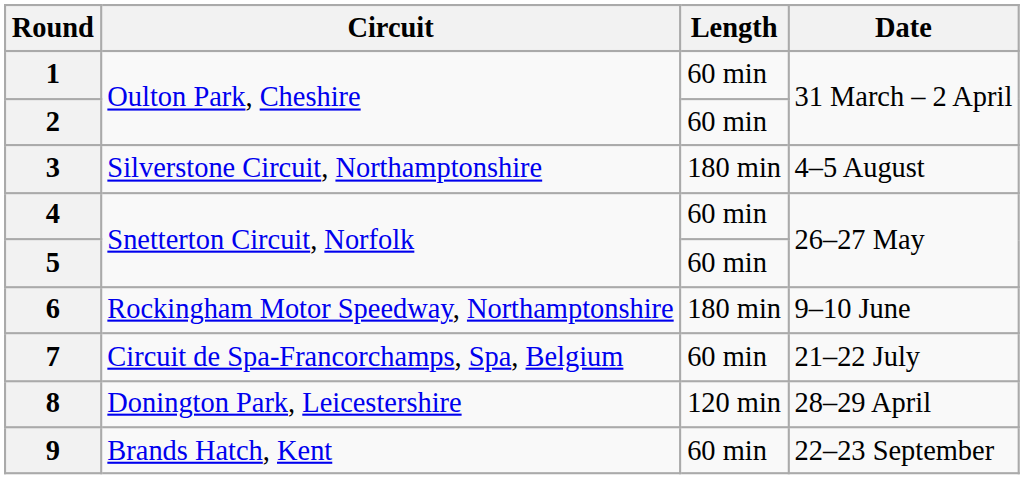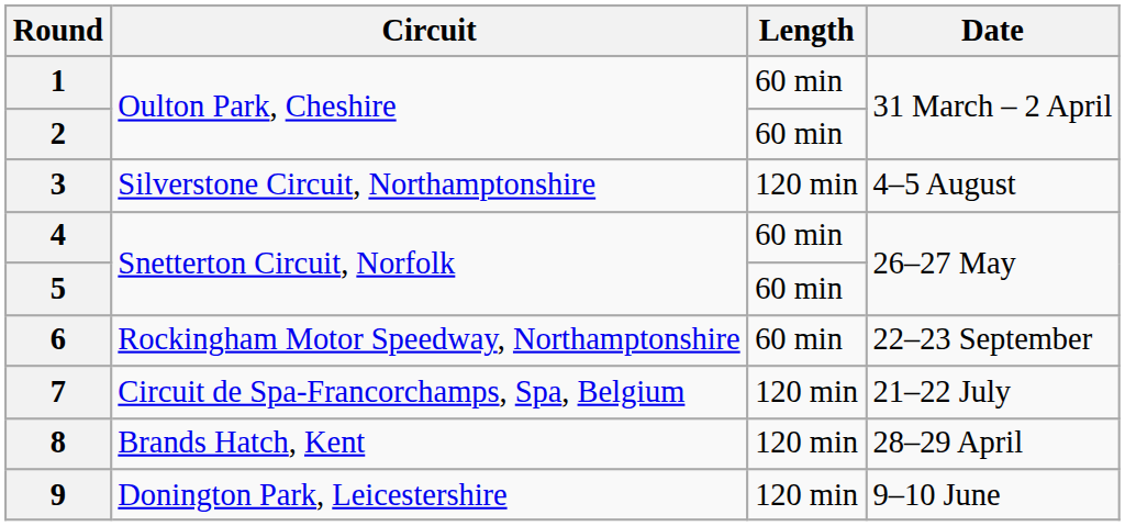3 | Length: 180 min -> 120 min
6 | Length: 180 min -> 60 min
6 | Date: 9–10 June -> 22–23 September
7 | Length: 60 min -> 120 min
8 | Circuit: Donington Park, Leicestershire -> Brands Hatch, Kent
9 | Circuit: Brands Hatch, Kent -> Donington Park, Leicestershire
9 | Length: 60 min -> 120 min
9 | Date: 22–23 September -> 9–10 June
